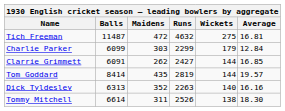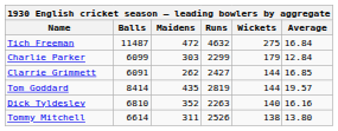Tich Freeman | Average: 16.81 -> 16.84
Dick Tyldesley | Balls: 6313 -> 6810
Tommy Mitchell | Average: 18.30 -> 13.80
